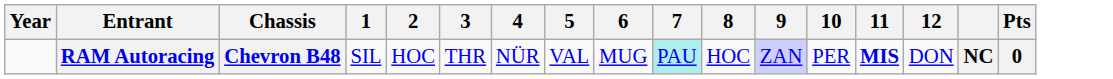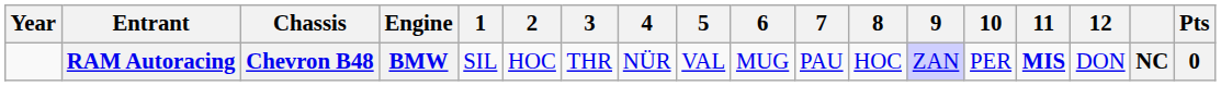+ column: Engine | BMW
RAM Autoracing | 7: paleturquoise background -> no background
